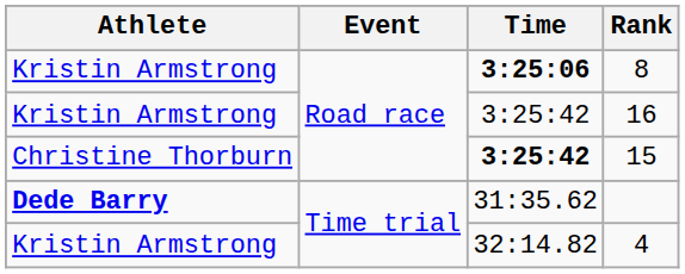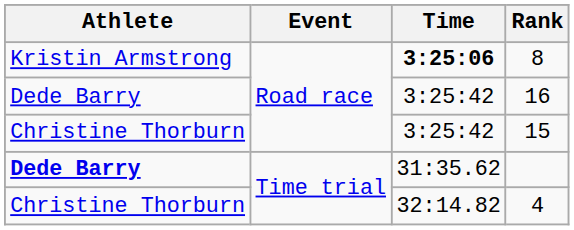16 | Athlete: Kristin Armstrong -> Dede Barry
15 | Time: bold -> normal
4 | Athlete: Kristin Armstrong -> Christine Thorburn
